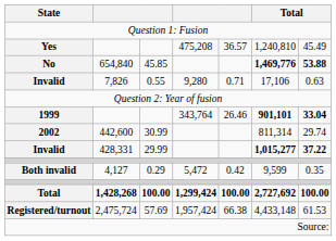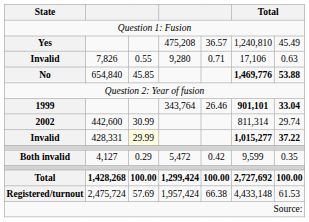rows swapped: No <-> Invalid / 7,826
Invalid / 428,331 | column 3: no background -> lightyellow background
